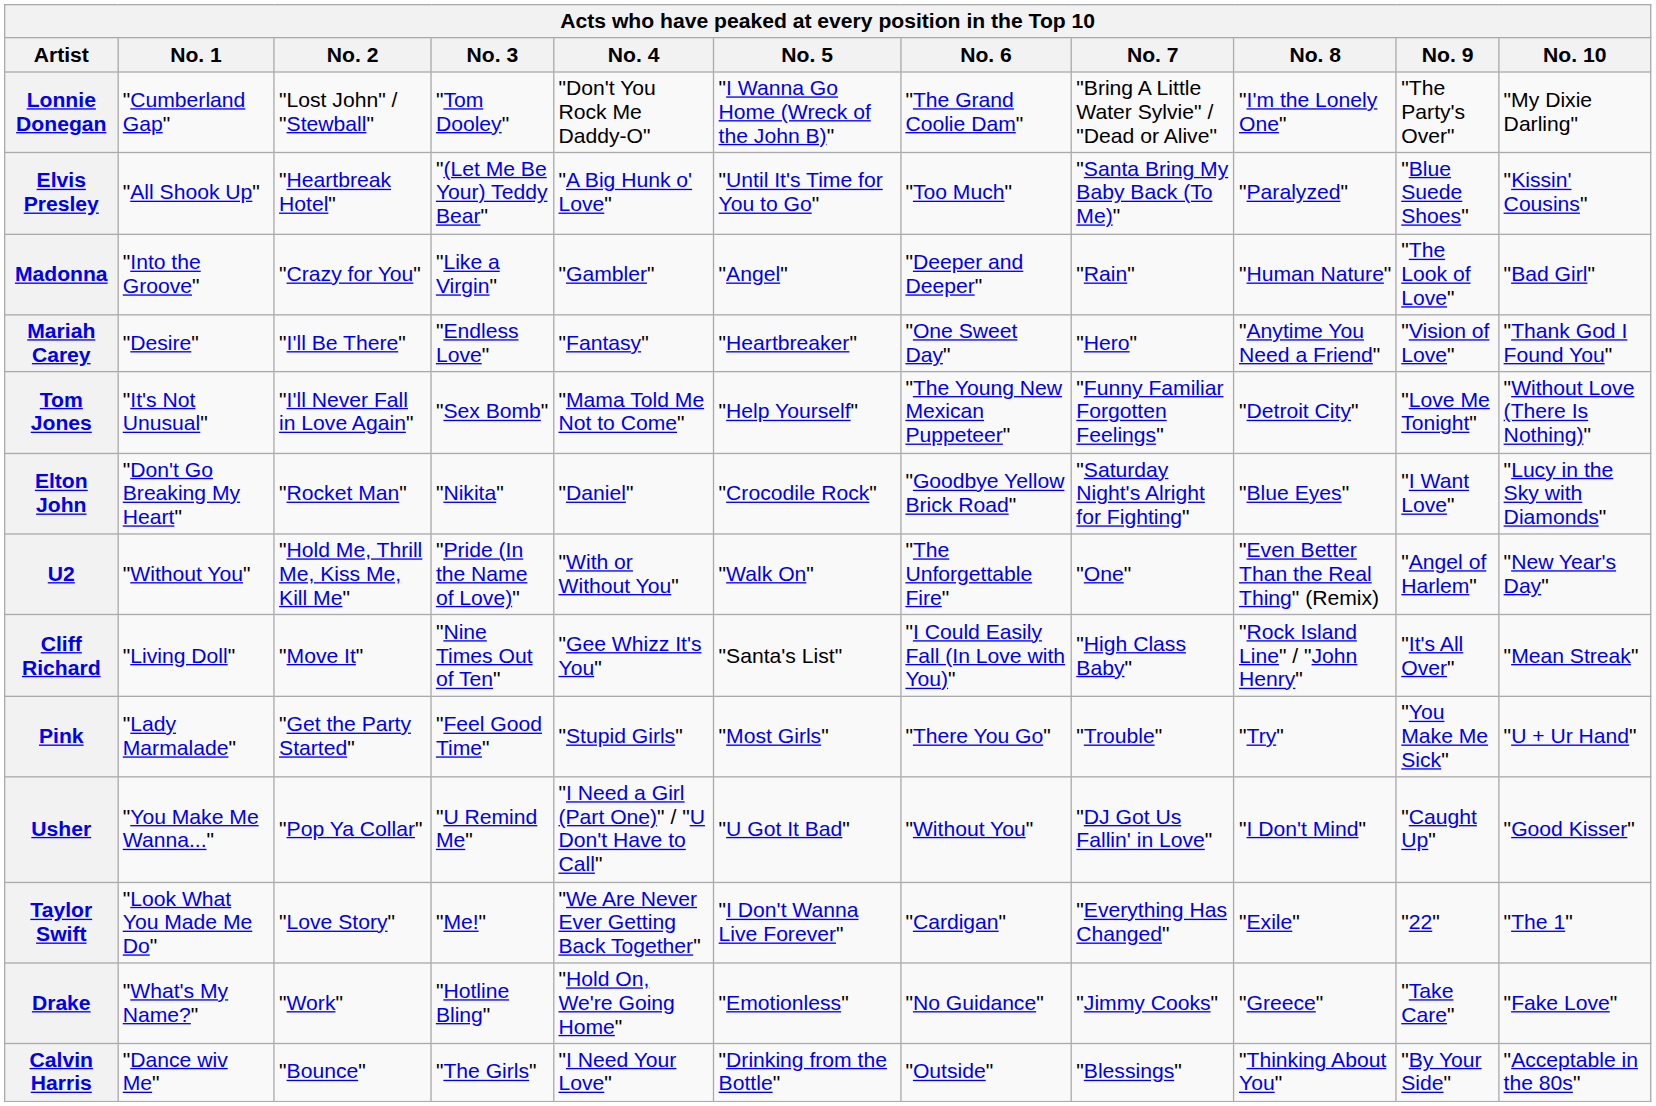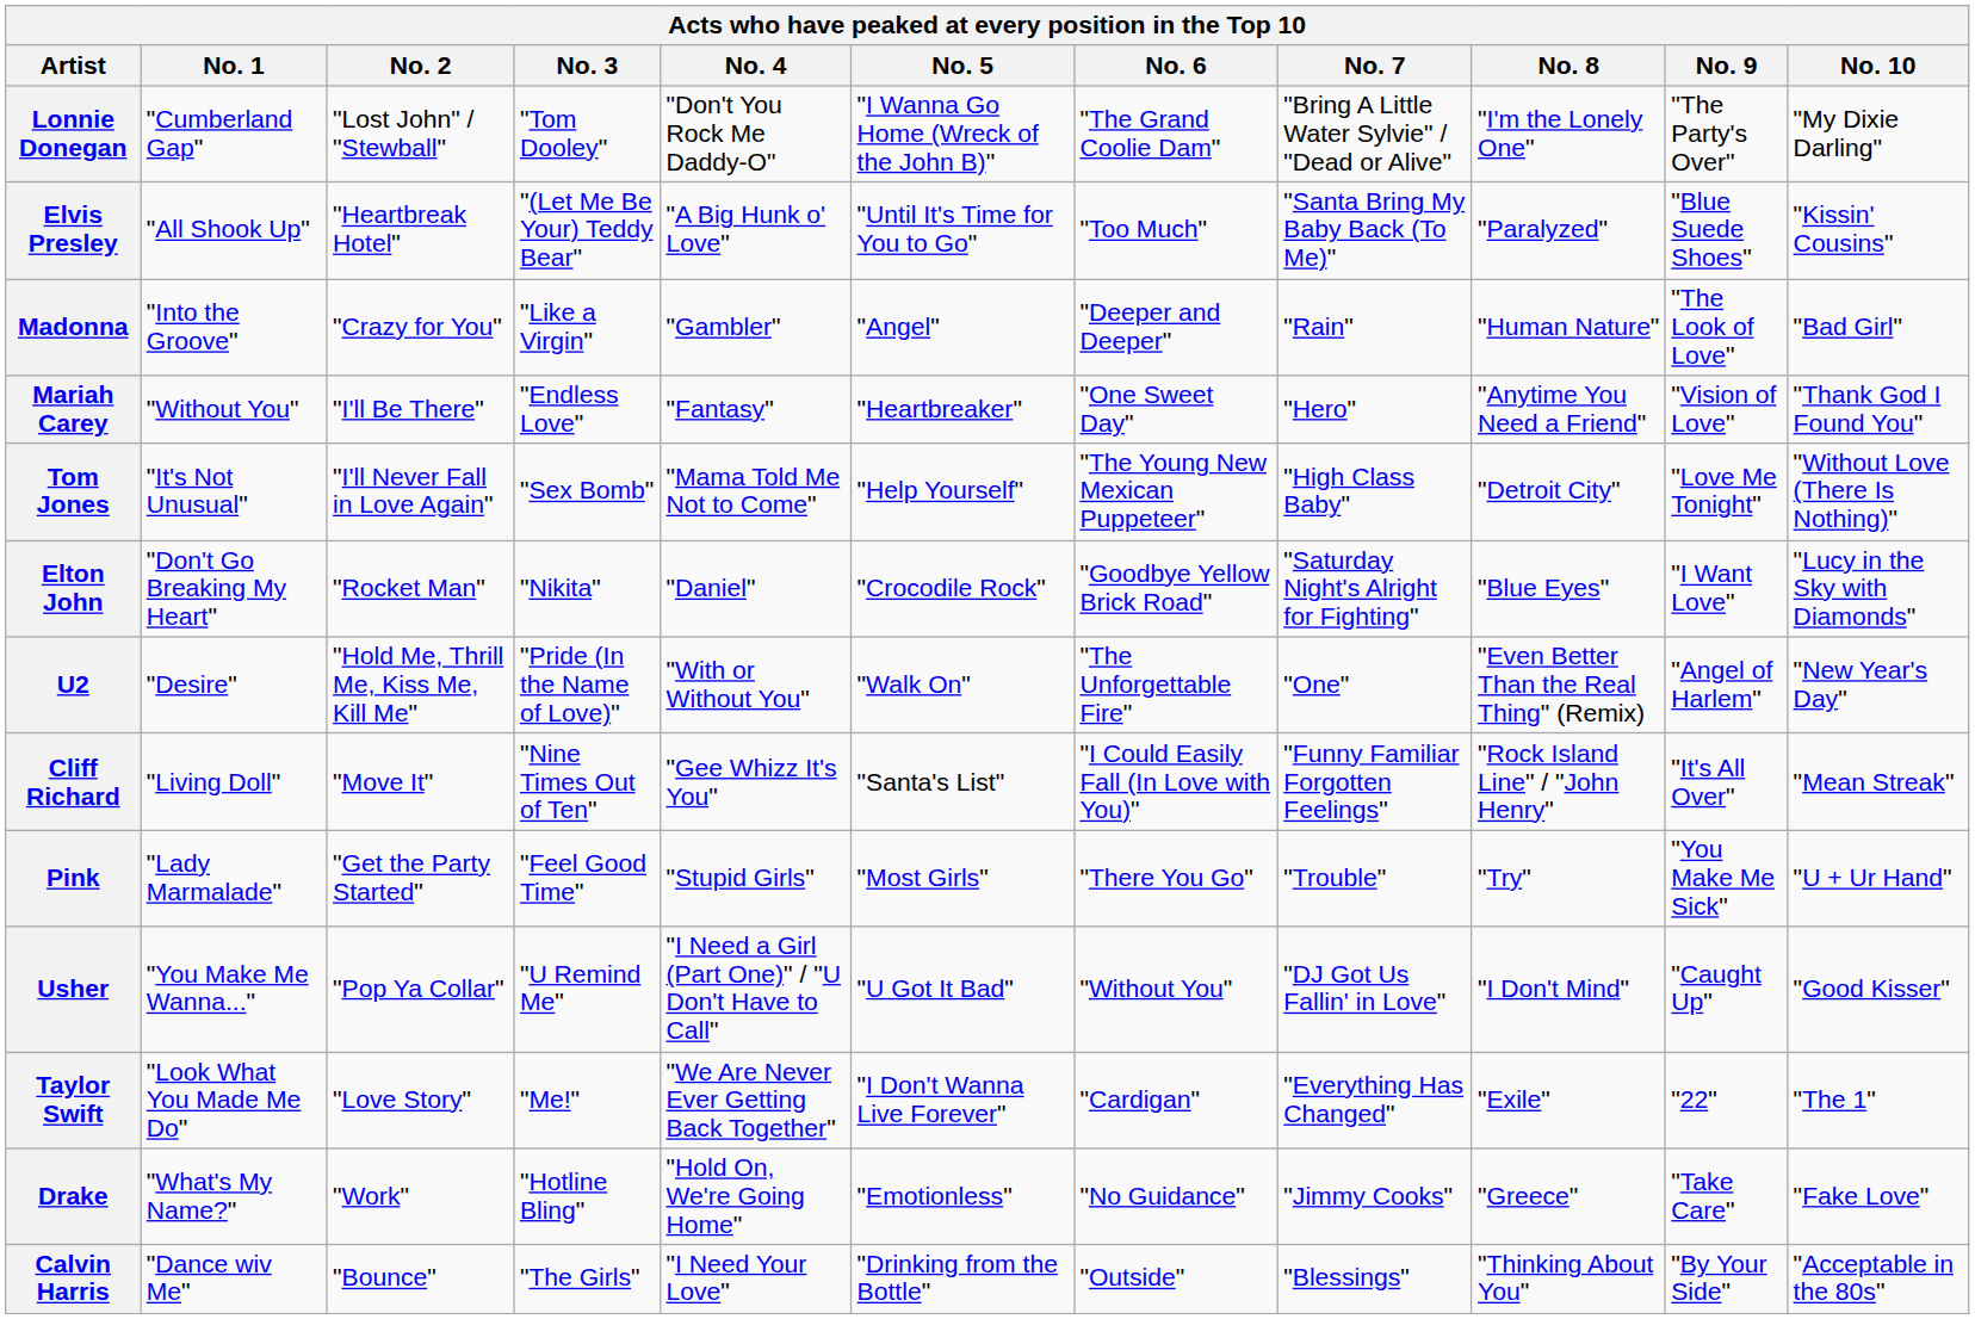Mariah Carey | No. 1: "Desire" -> "Without You"
Tom Jones | No. 7: "Funny Familiar Forgotten Feelings" -> "High Class Baby"
U2 | No. 1: "Without You" -> "Desire"
Cliff Richard | No. 7: "High Class Baby" -> "Funny Familiar Forgotten Feelings"
